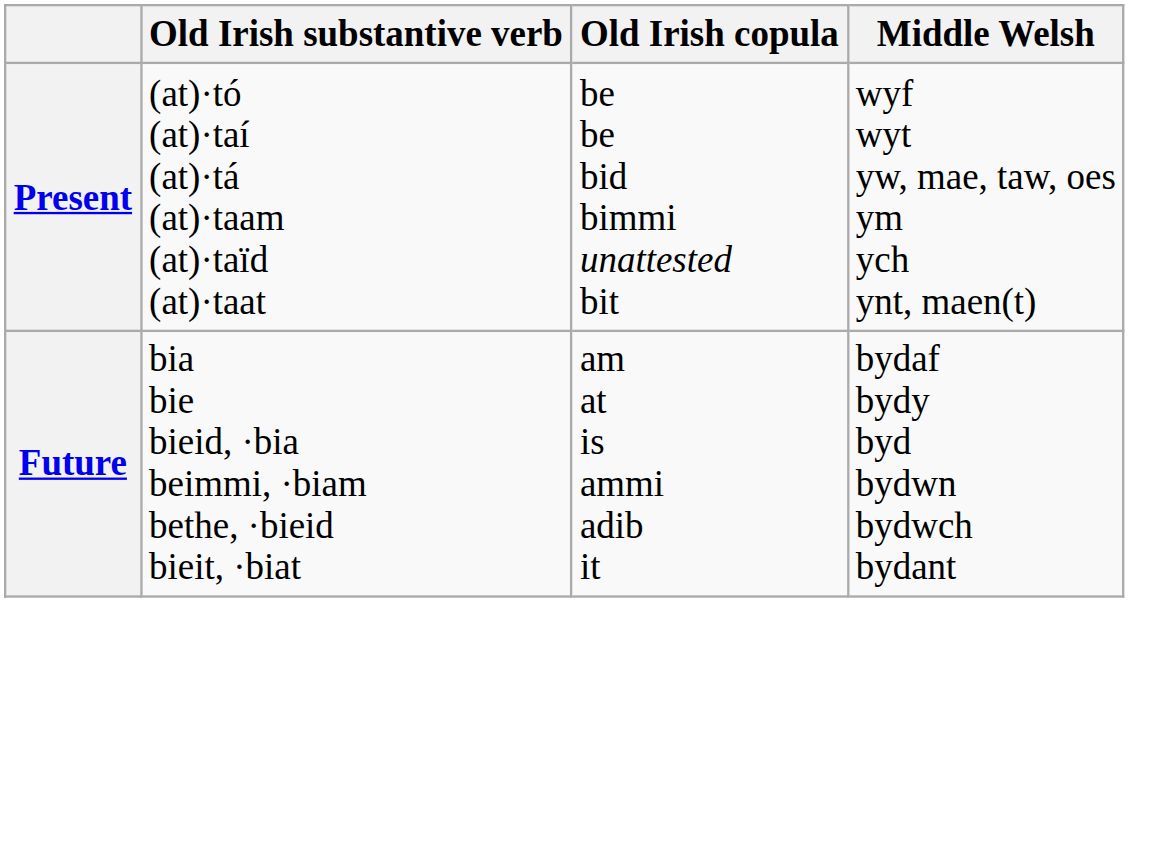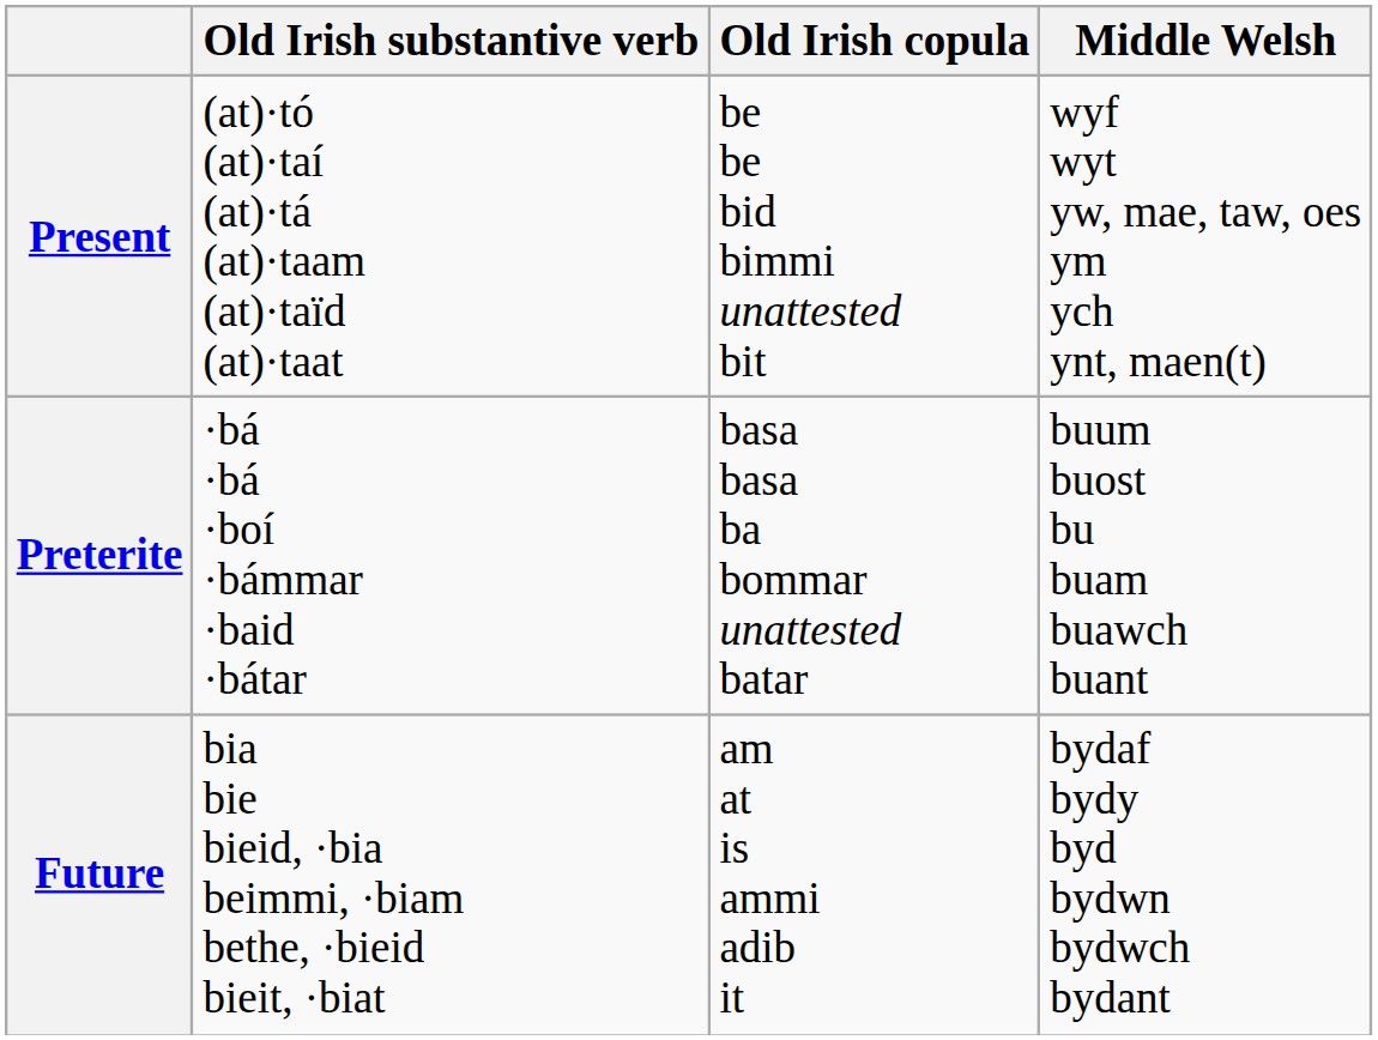+ row: Preterite | ·bá ·bá ·boí ·bámmar ·baid ·bátar | basa basa ba bommar unattested batar | buum buost bu buam buawch buant
